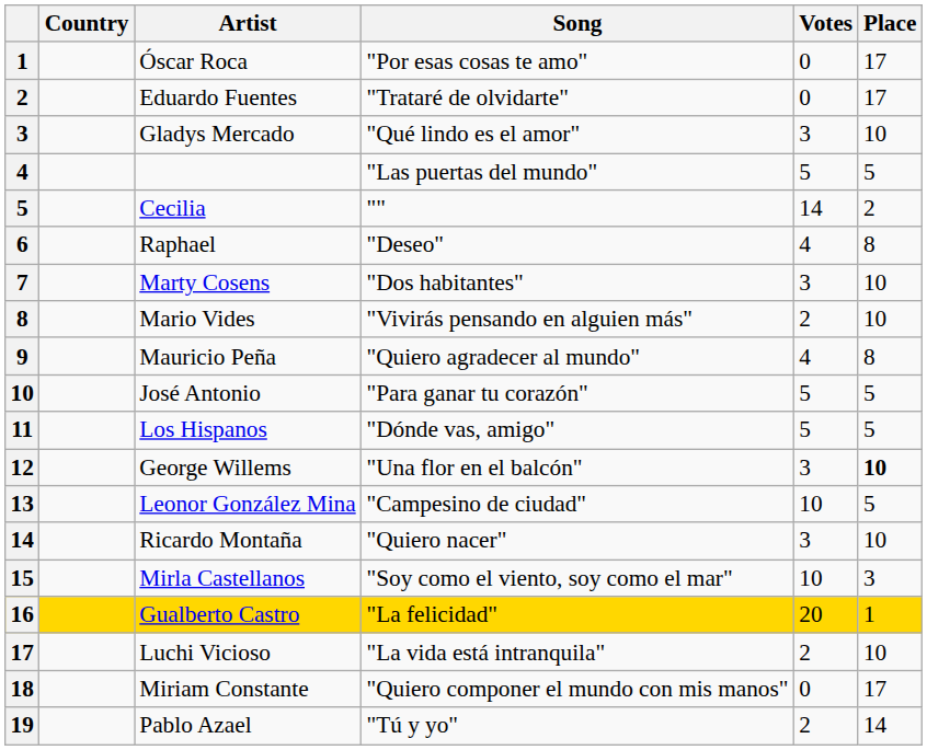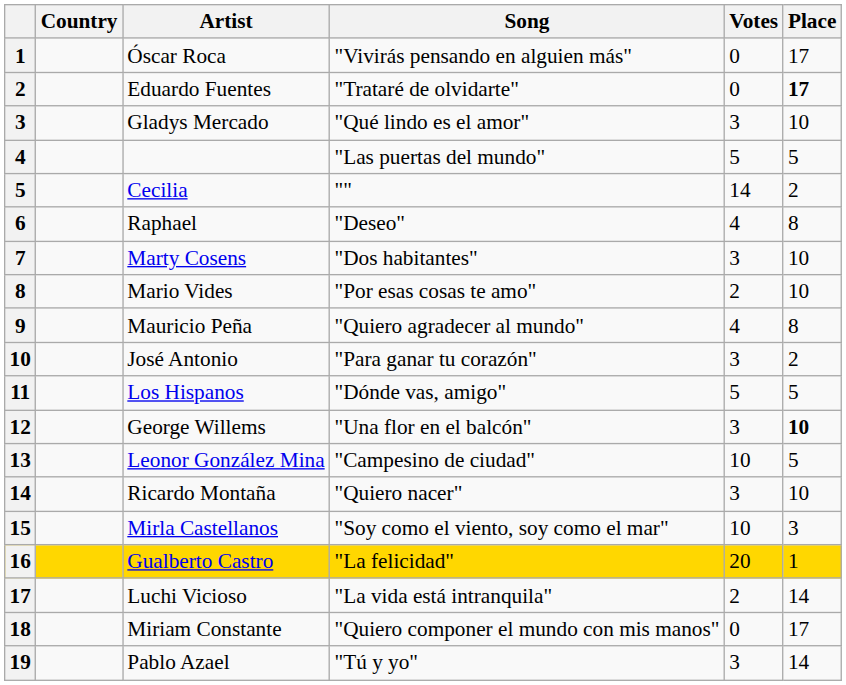Óscar Roca | Song: "Por esas cosas te amo" -> "Vivirás pensando en alguien más"
Eduardo Fuentes | Place: normal -> bold
Mario Vides | Song: "Vivirás pensando en alguien más" -> "Por esas cosas te amo"
José Antonio | Votes: 5 -> 3
José Antonio | Place: 5 -> 2
Luchi Vicioso | Place: 10 -> 14
Pablo Azael | Votes: 2 -> 3
